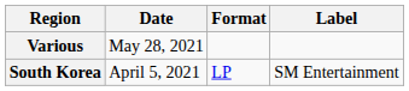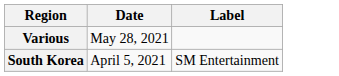- column: Format | LP
